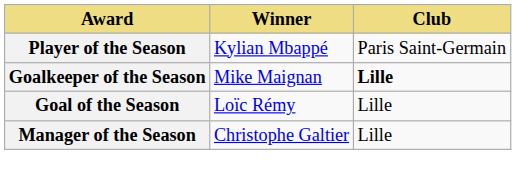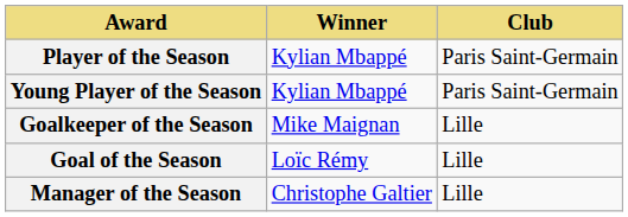+ row: Young Player of the Season | Kylian Mbappé | Paris Saint-Germain
Goalkeeper of the Season | Club: bold -> normal
